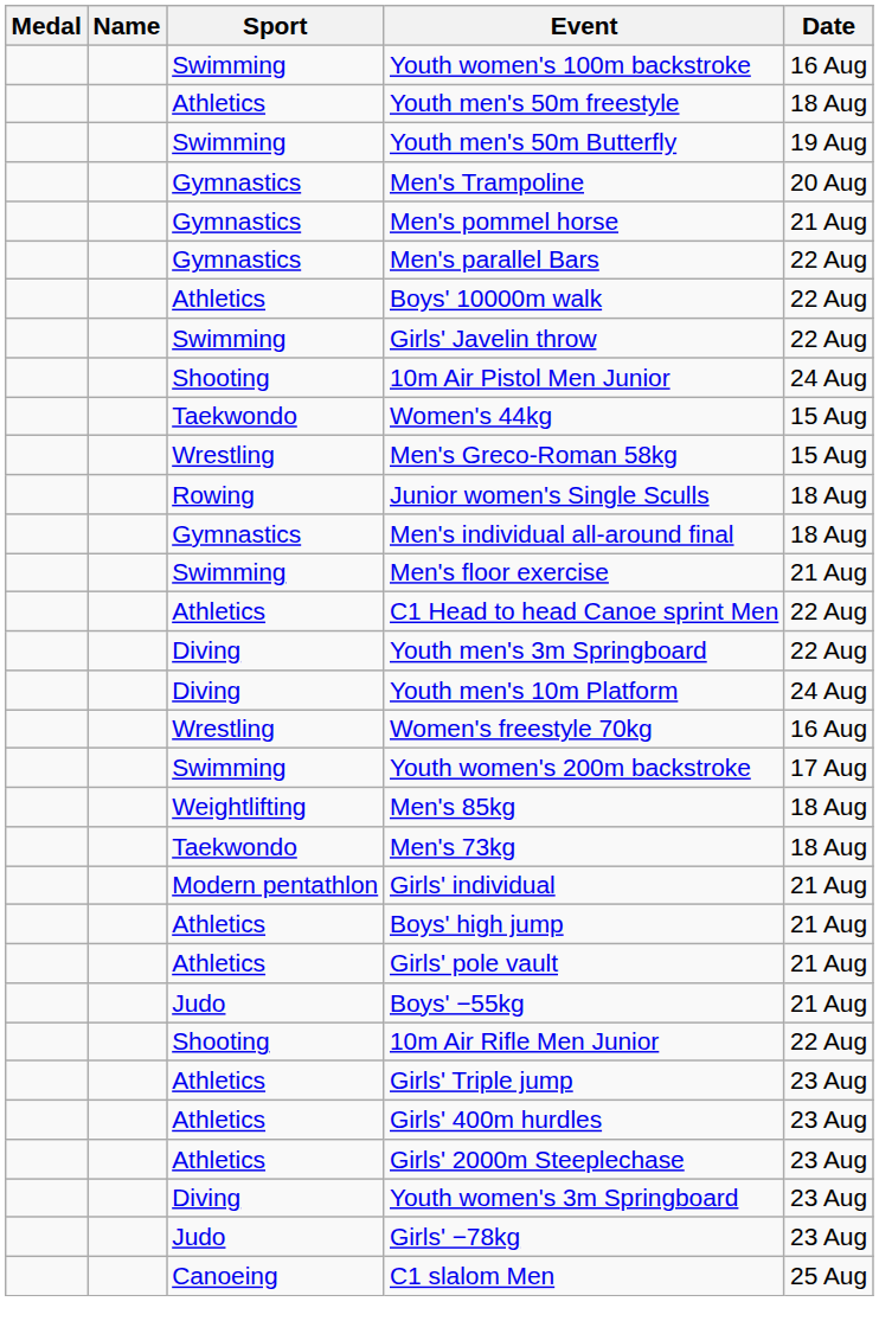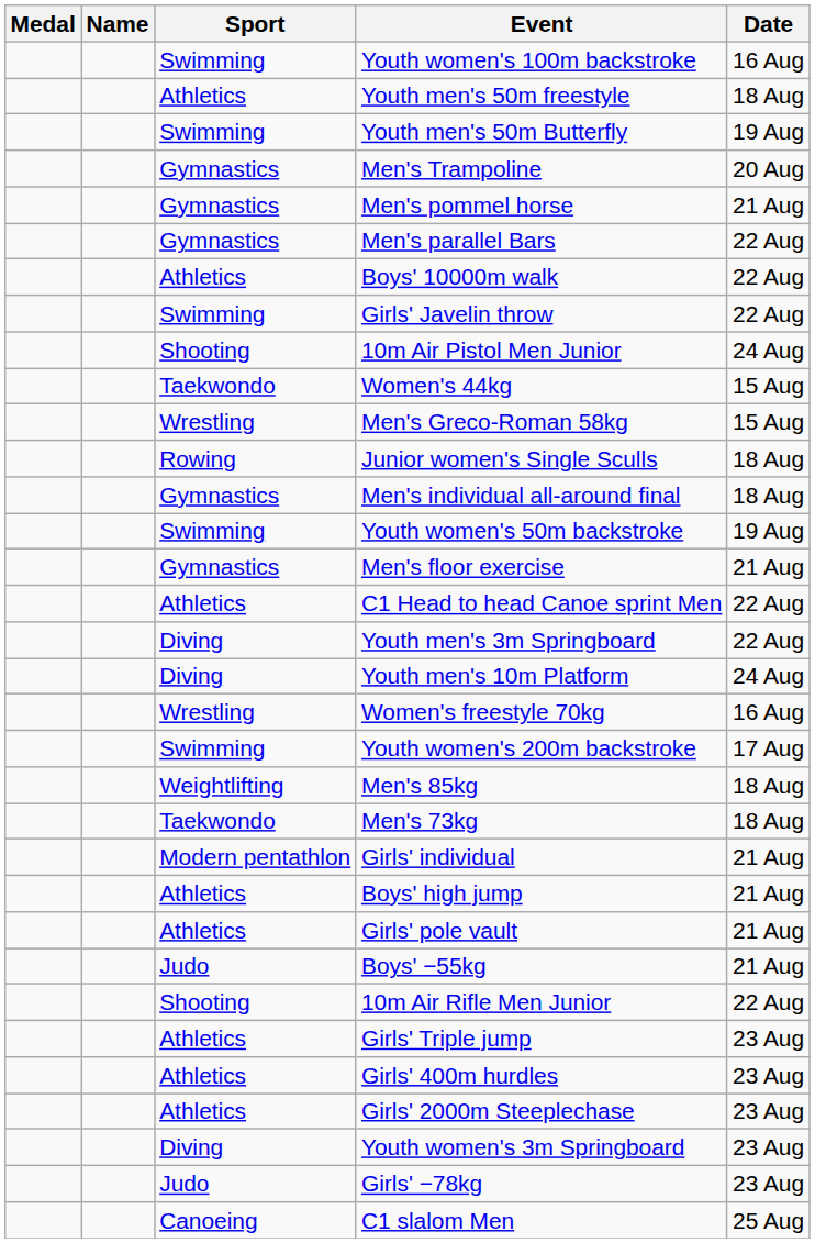+ row: Swimming | Youth women's 50m backstroke | 19 Aug
Men's floor exercise | Sport: Swimming -> Gymnastics
